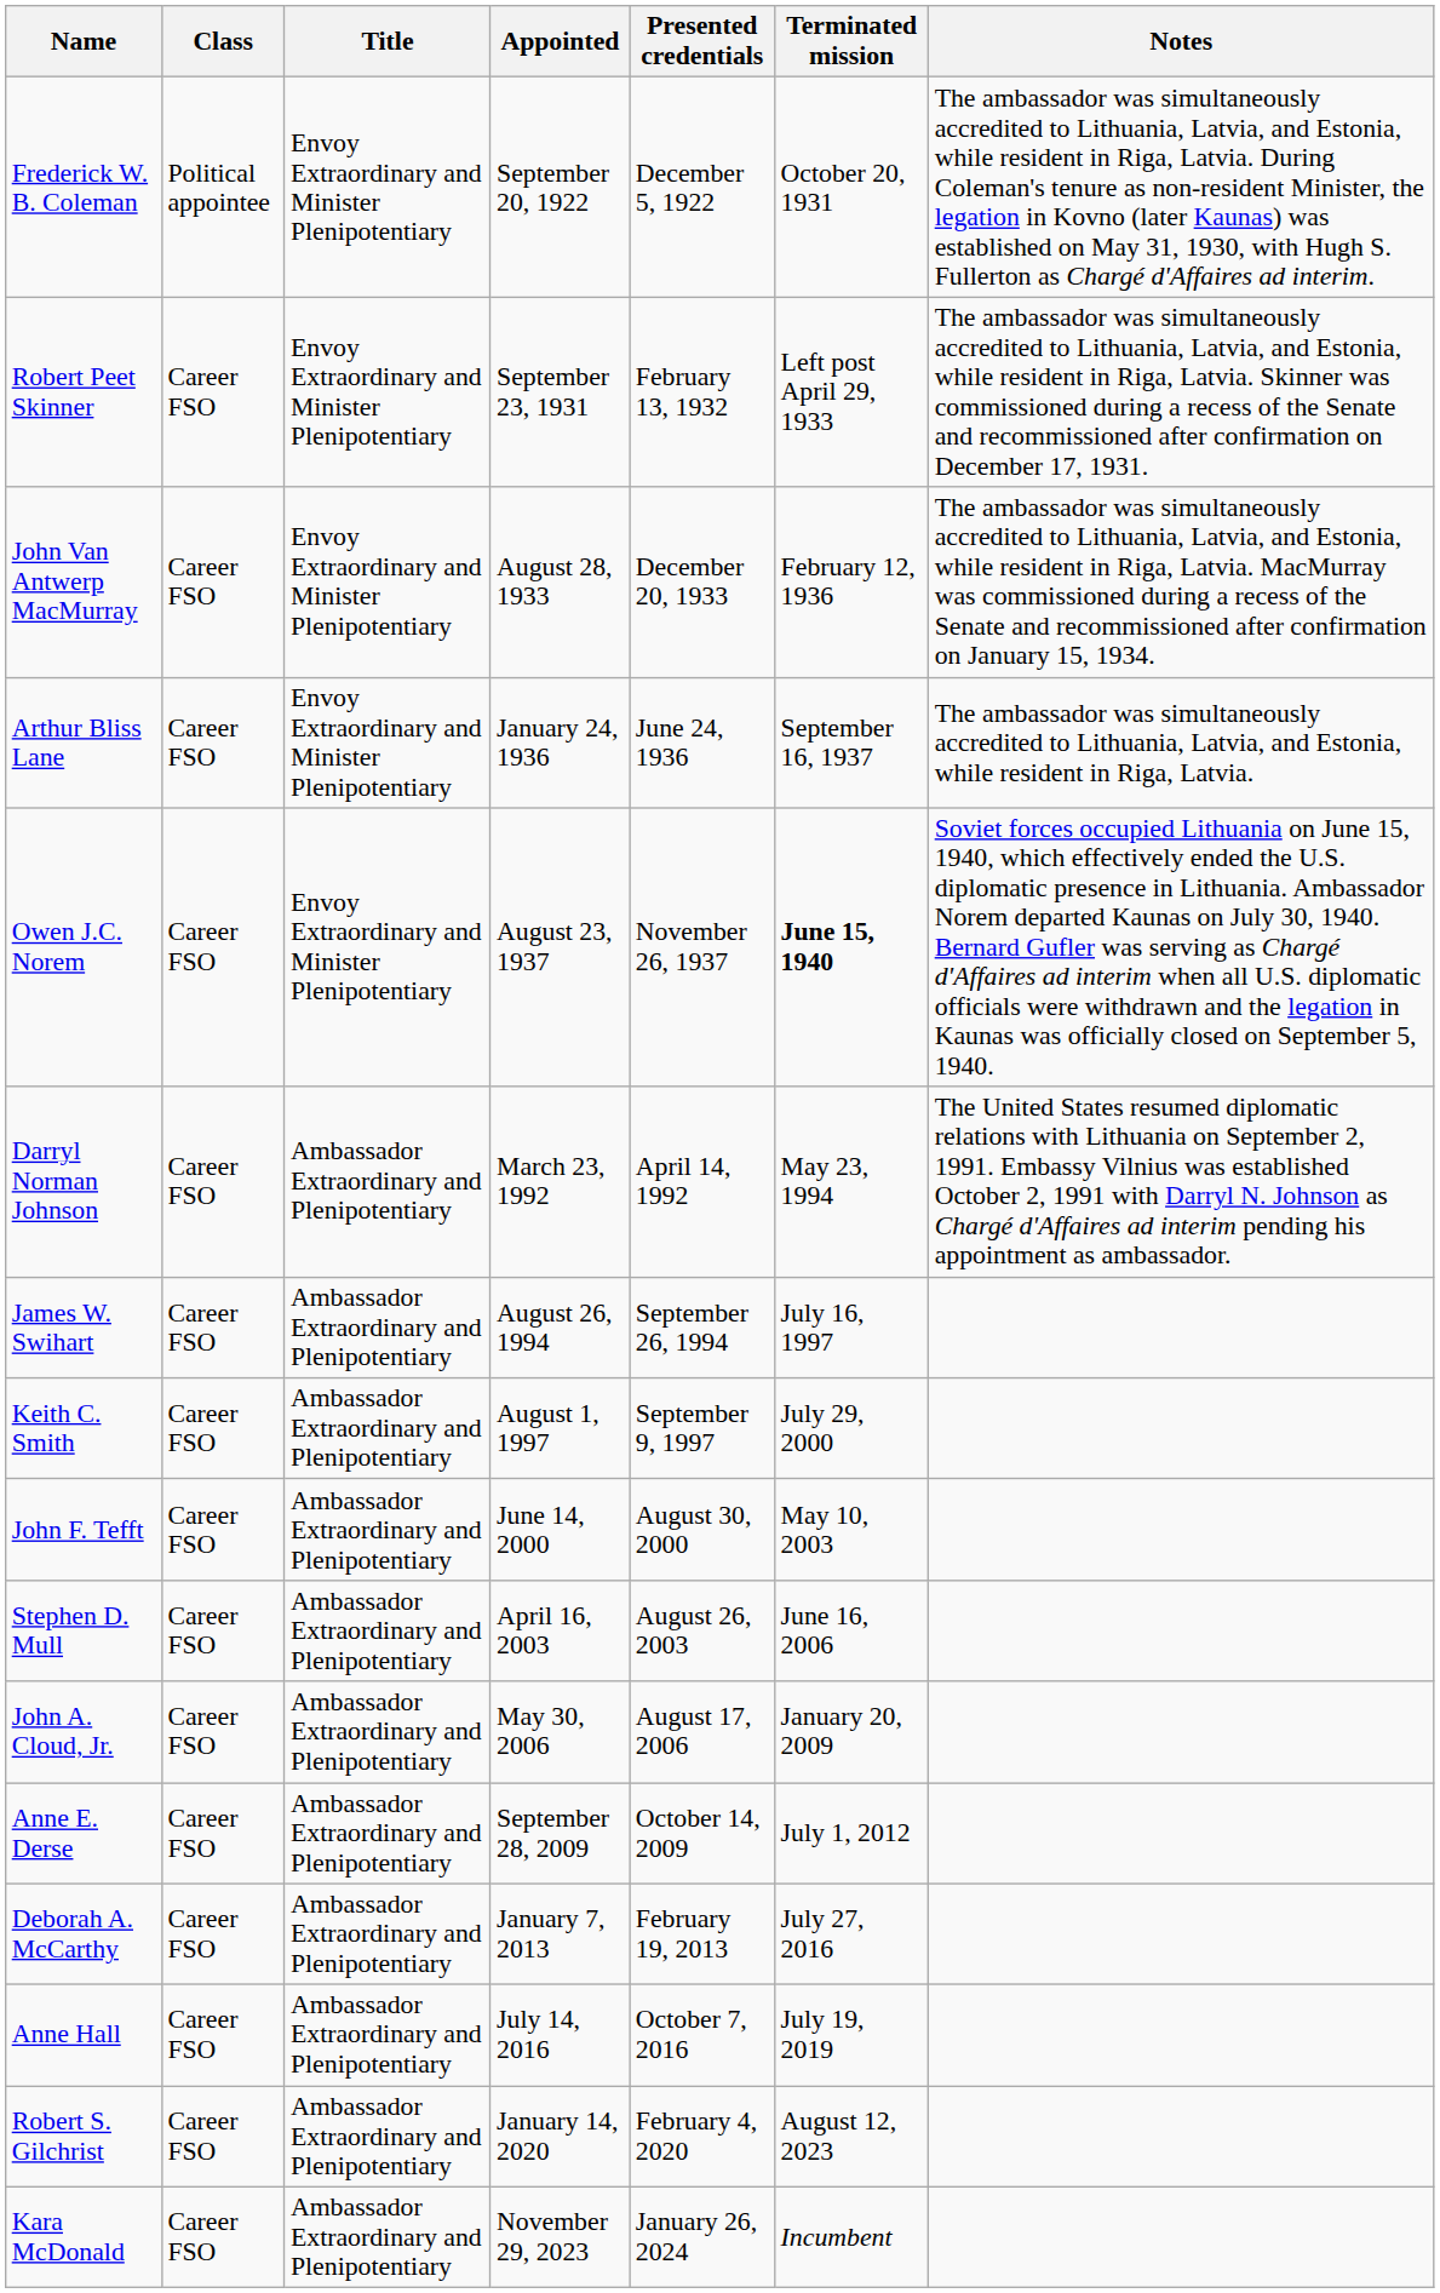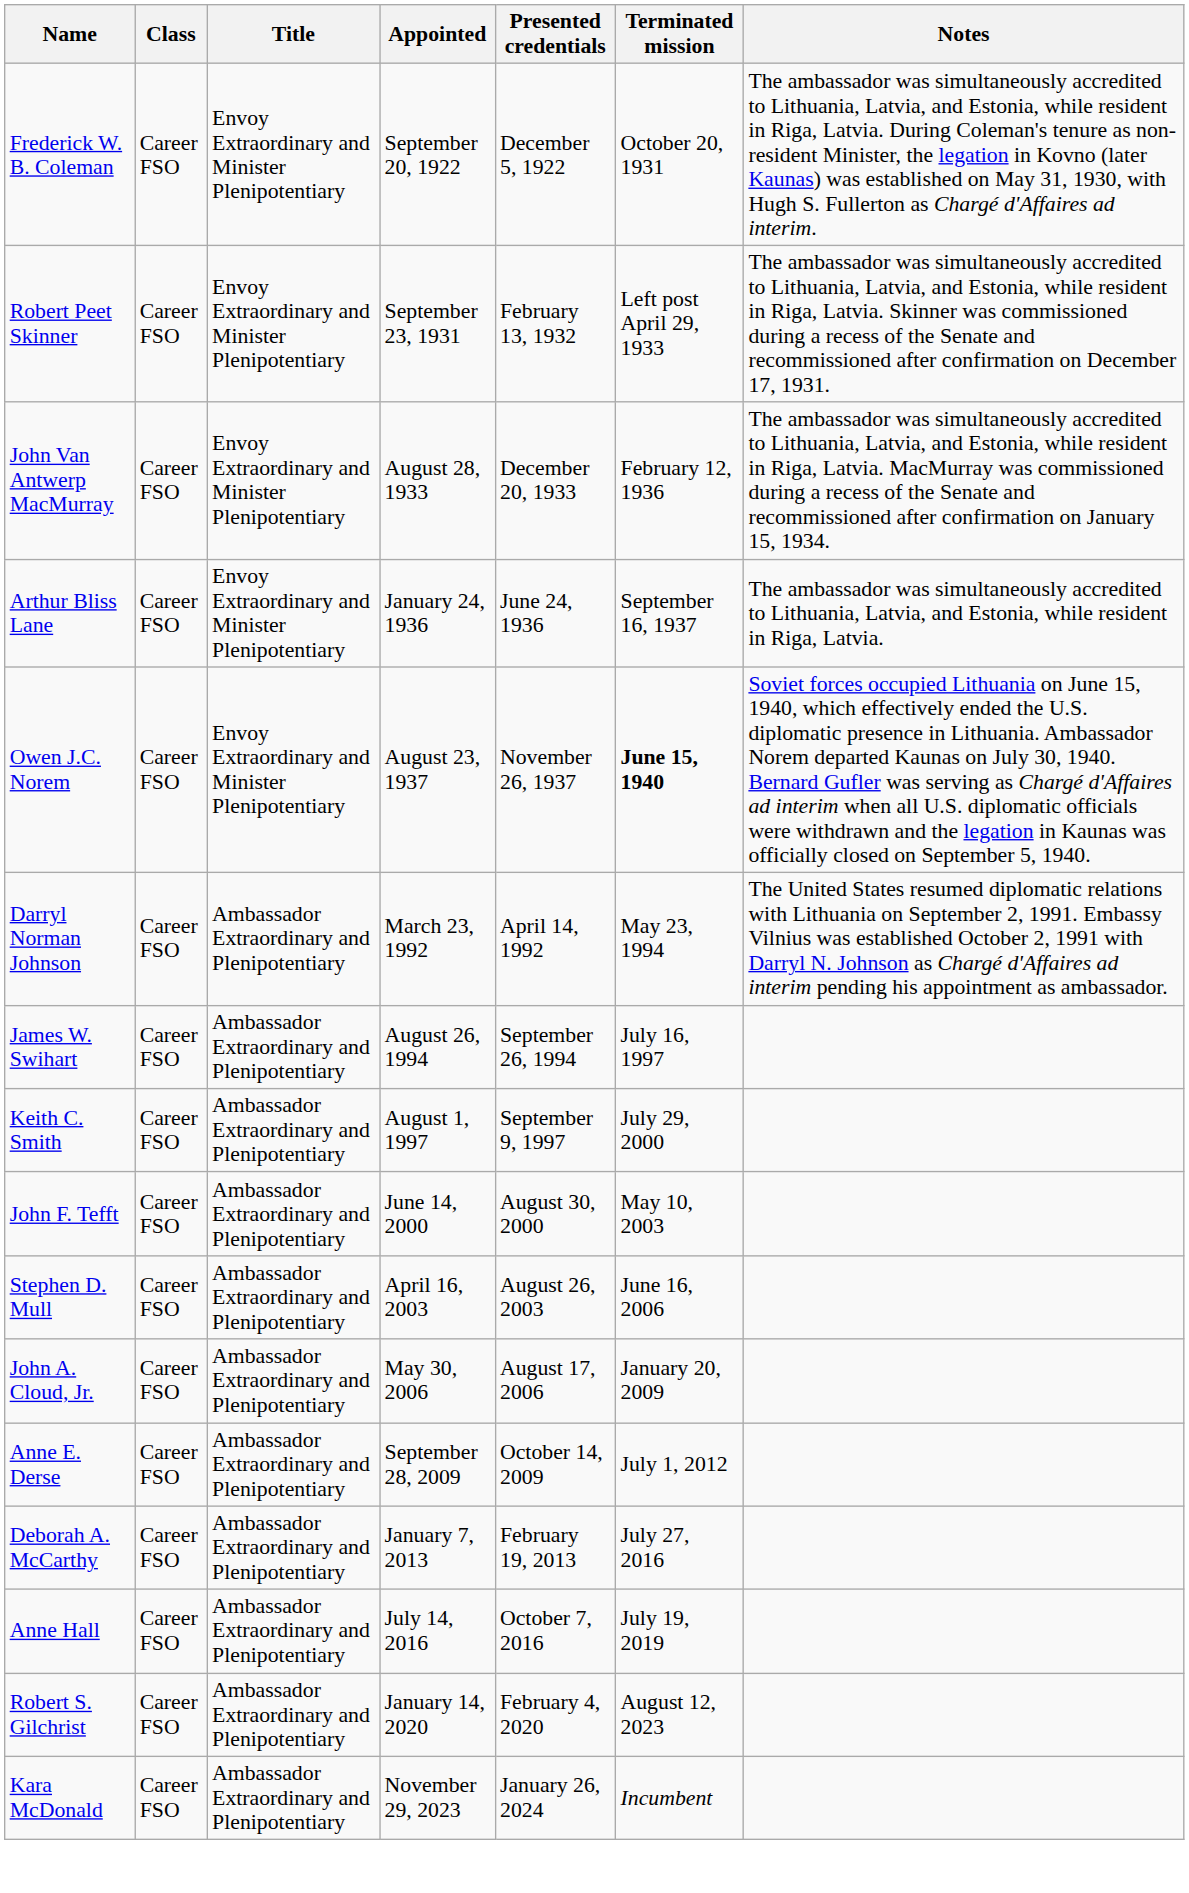Frederick W. B. Coleman | Class: Political appointee -> Career FSO
